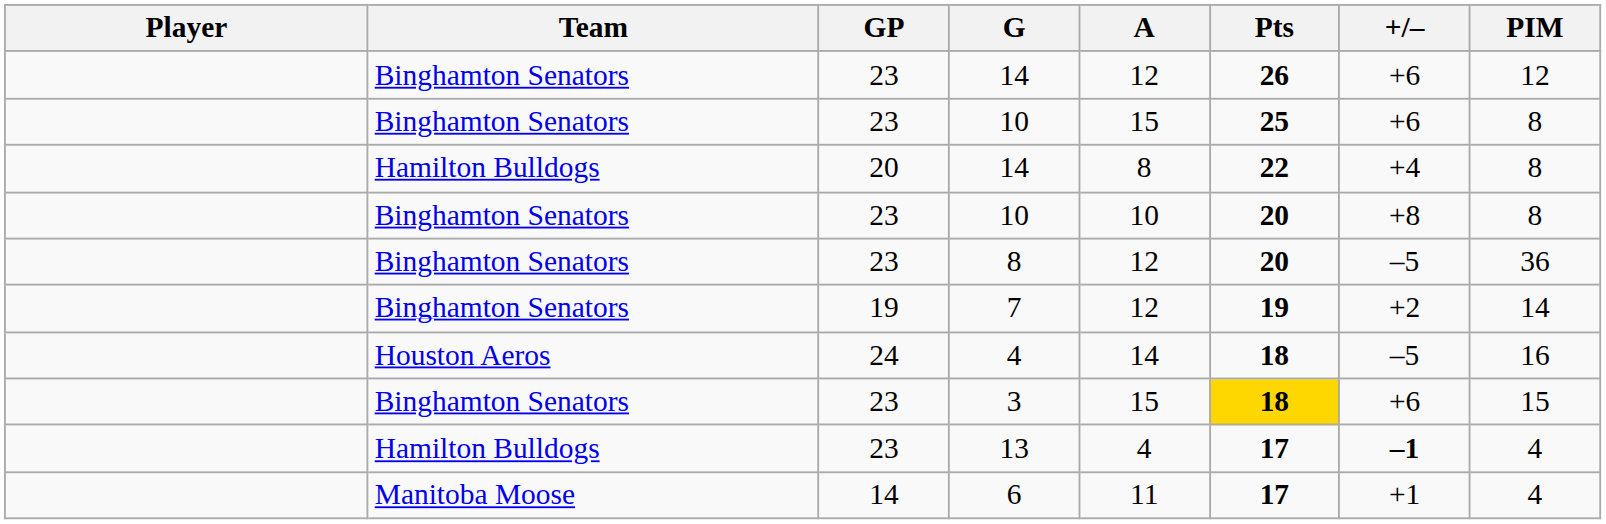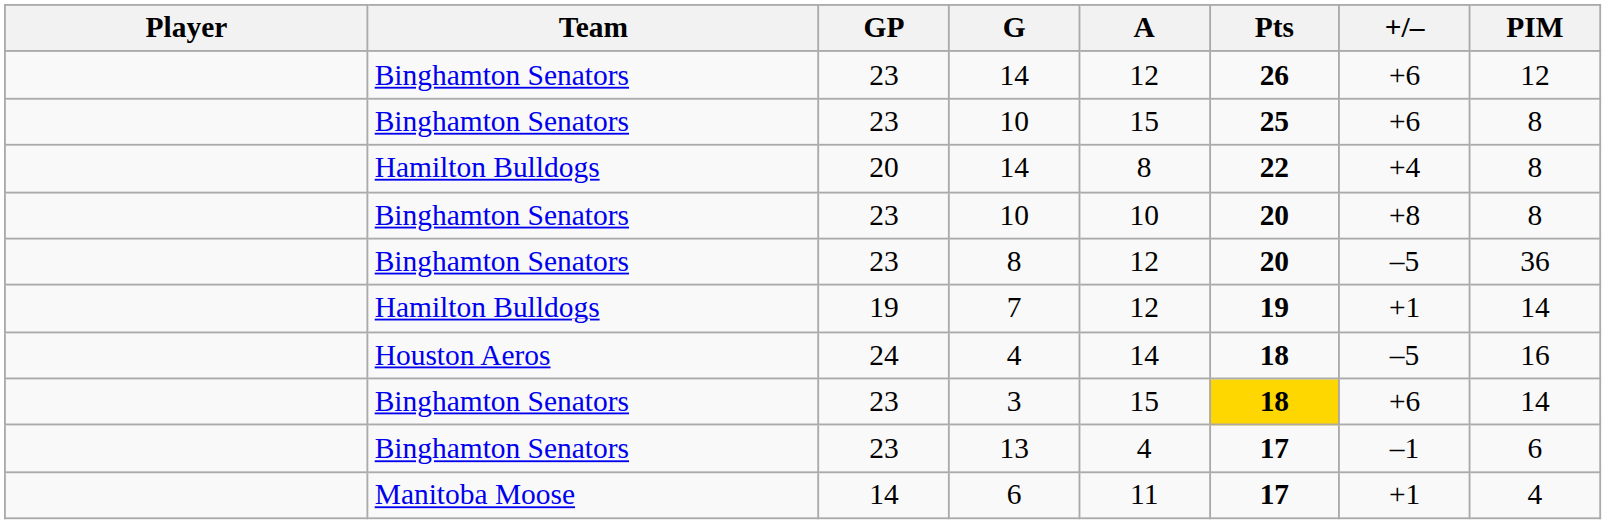7 | Team: Binghamton Senators -> Hamilton Bulldogs
7 | +/–: +2 -> +1
3 | PIM: 15 -> 14
13 | Team: Hamilton Bulldogs -> Binghamton Senators
13 | +/–: bold -> normal
13 | PIM: 4 -> 6
